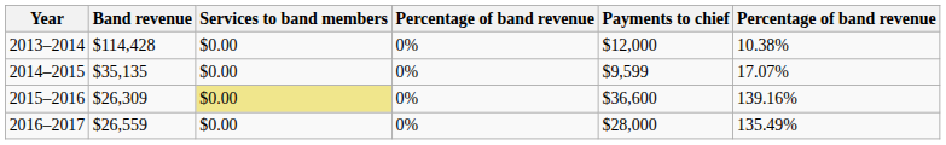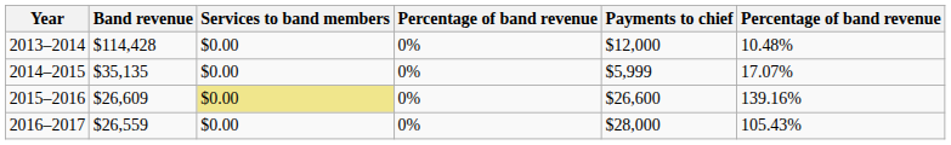2013–2014 | column 6: 10.38% -> 10.48%
2014–2015 | Payments to chief: $9,599 -> $5,999
2015–2016 | Band revenue: $26,309 -> $26,609
2015–2016 | Payments to chief: $36,600 -> $26,600
2016–2017 | column 6: 135.49% -> 105.43%
